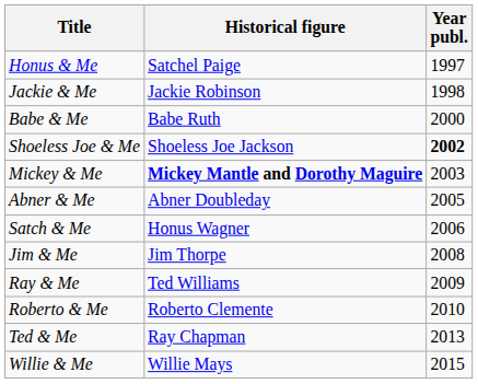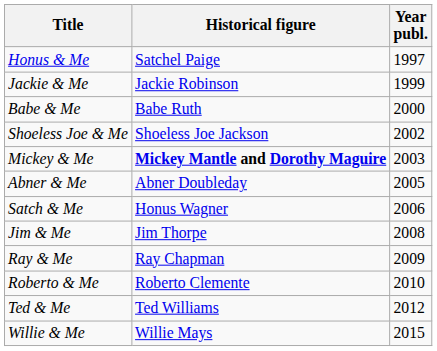Jackie & Me | Year publ.: 1998 -> 1999
Shoeless Joe & Me | Year publ.: bold -> normal
Ray & Me | Historical figure: Ted Williams -> Ray Chapman
Ted & Me | Historical figure: Ray Chapman -> Ted Williams
Ted & Me | Year publ.: 2013 -> 2012
